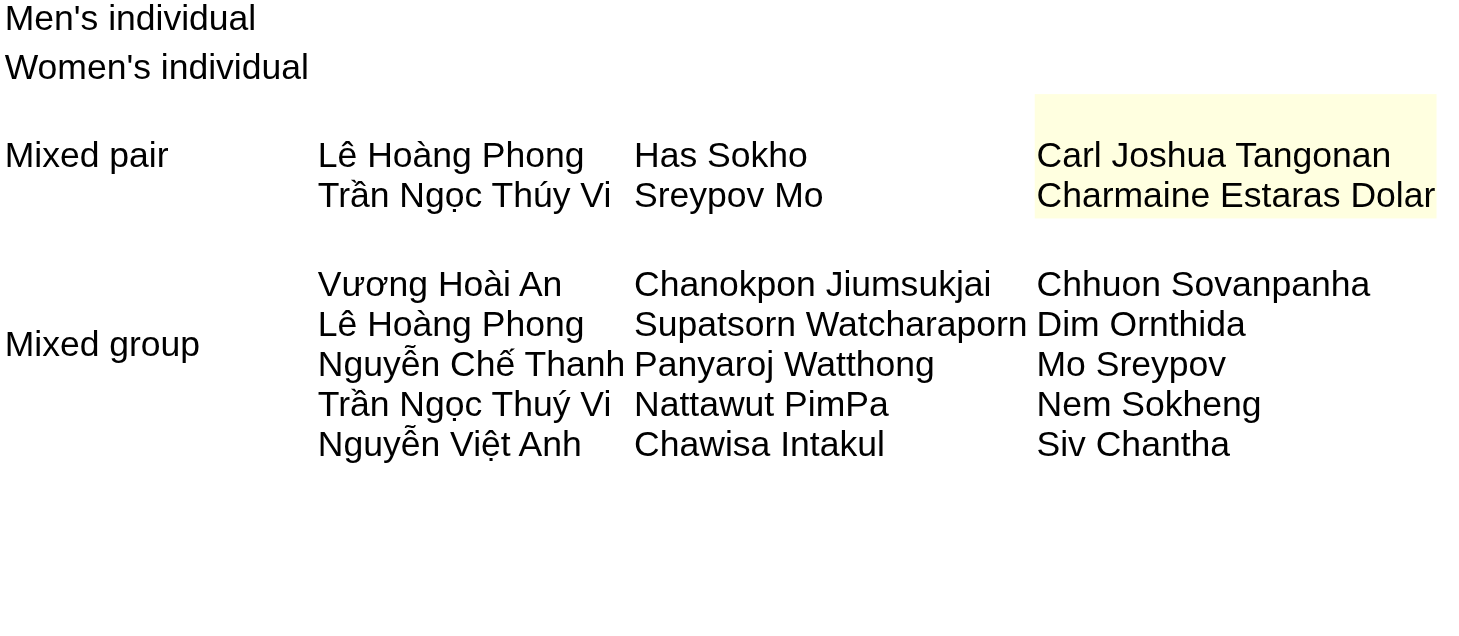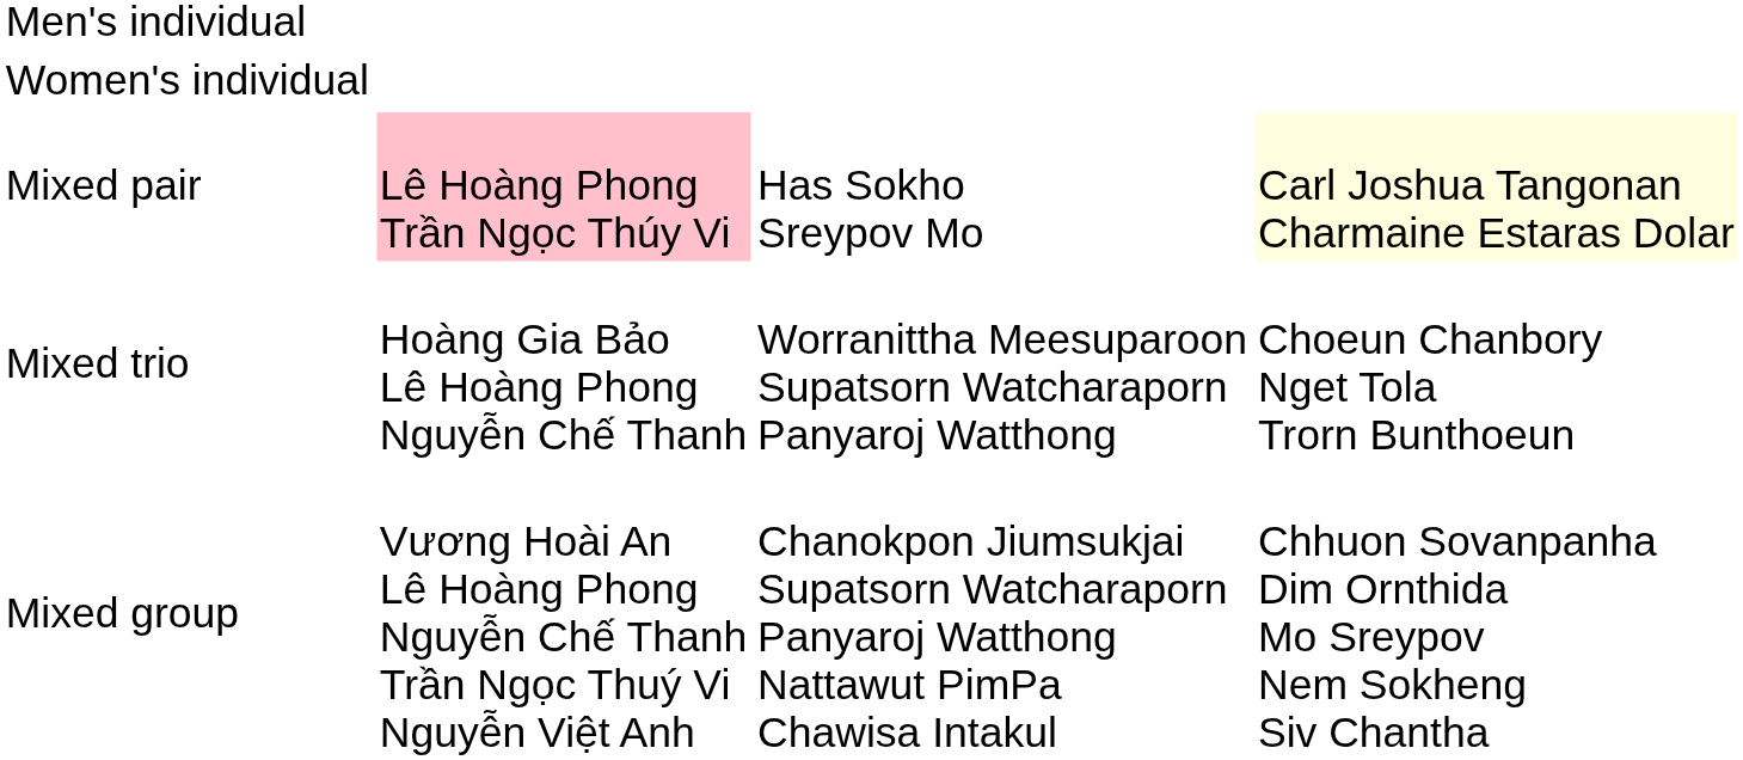Mixed pair | column 2: no background -> pink background
+ row: Mixed trio | Hoàng Gia Bảo Lê Hoàng Phong Nguyễn Chế Thanh | Worranittha Meesuparoon Supatsorn Watcharaporn Panyaroj Watthong | Choeun Chanbory Nget Tola Trorn Bunthoeun
